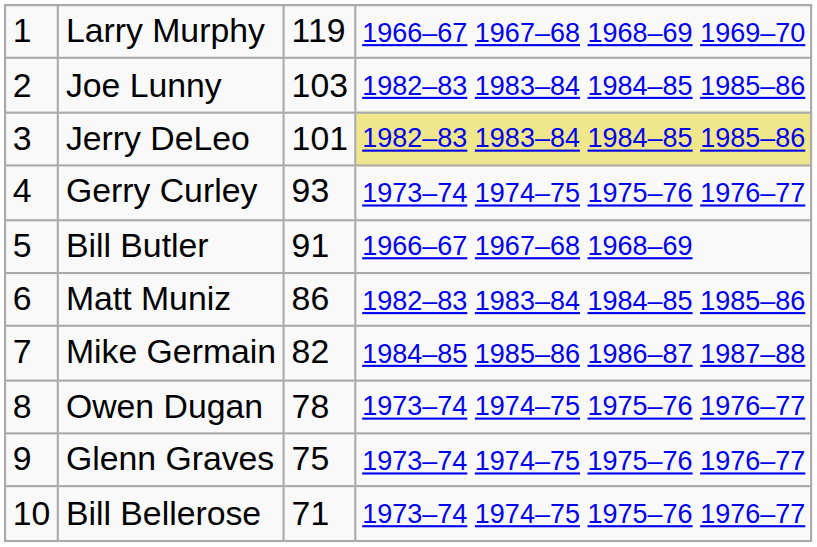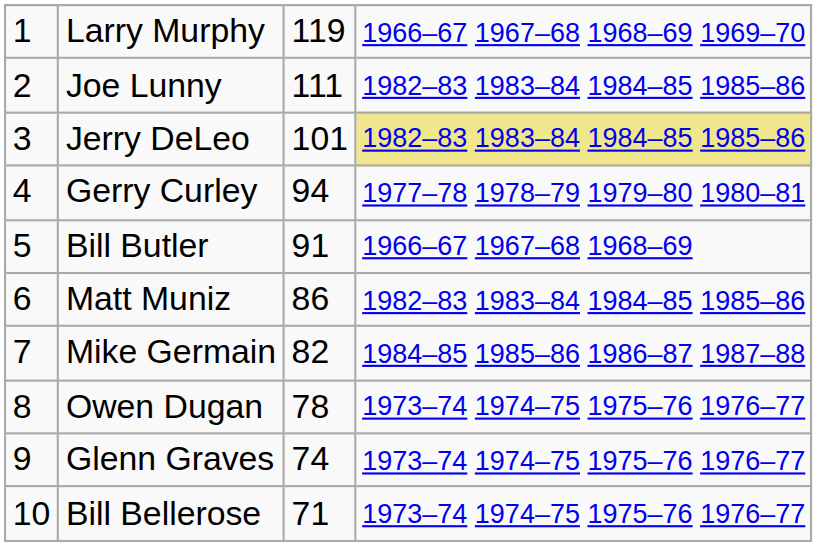Joe Lunny | column 3: 103 -> 111
Gerry Curley | column 3: 93 -> 94
Gerry Curley | column 4: 1973–74 1974–75 1975–76 1976–77 -> 1977–78 1978–79 1979–80 1980–81
Glenn Graves | column 3: 75 -> 74
